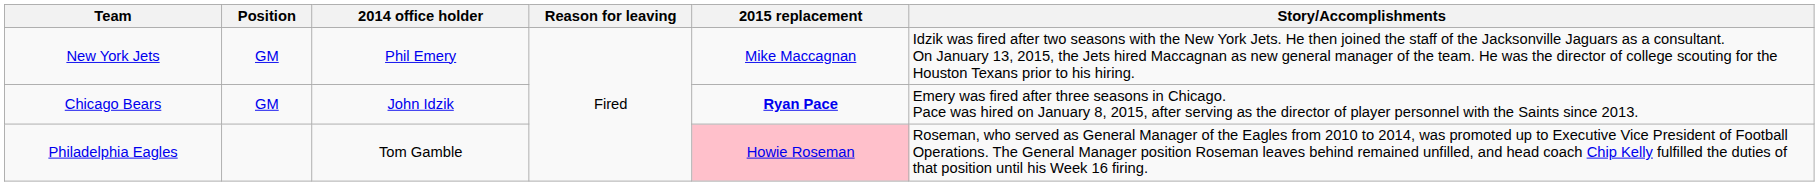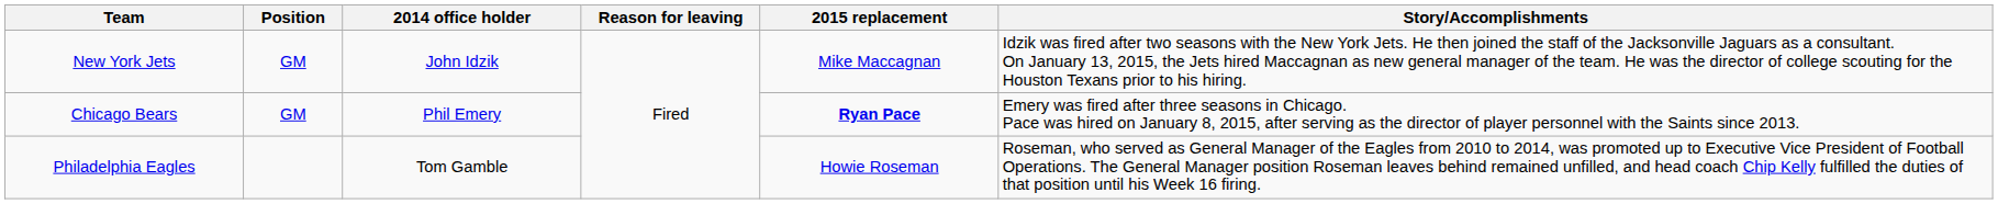New York Jets | 2014 office holder: Phil Emery -> John Idzik
Chicago Bears | 2014 office holder: John Idzik -> Phil Emery
Philadelphia Eagles | 2015 replacement: pink background -> no background
